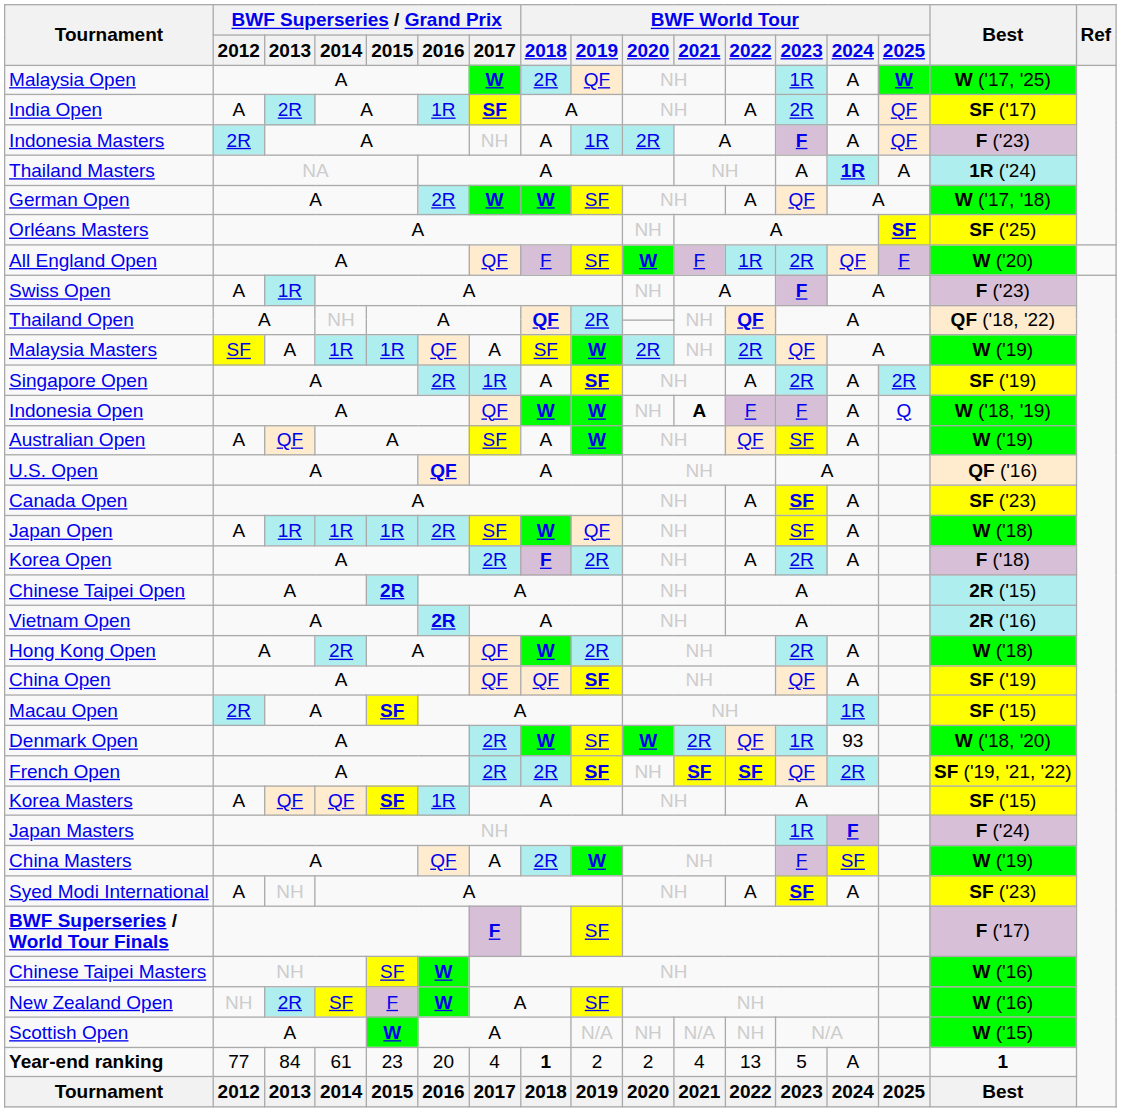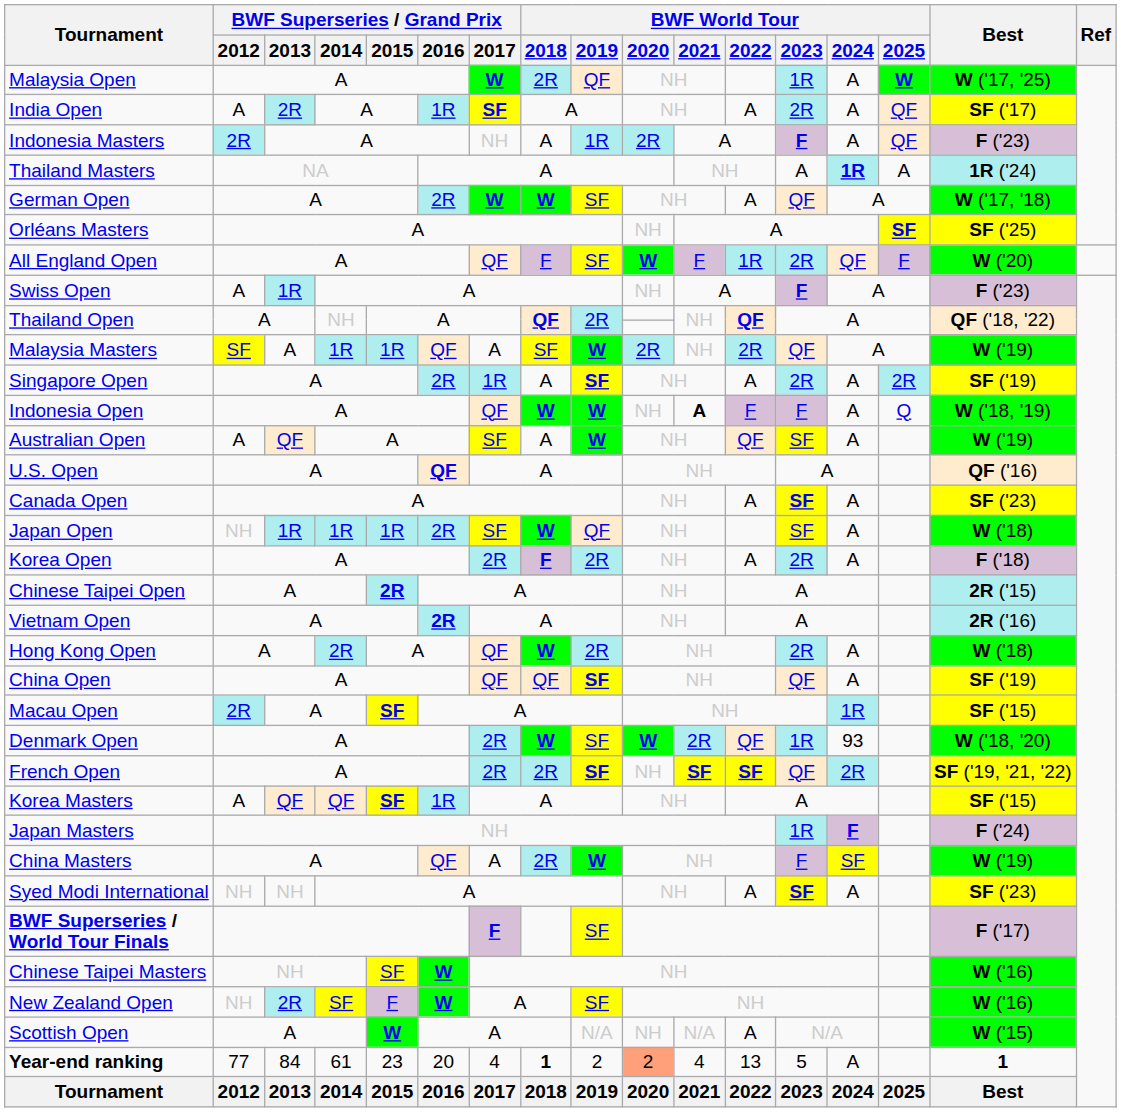Japan Open | BWF Superseries / Grand Prix / 2012: A -> NH
Syed Modi International | BWF Superseries / Grand Prix / 2012: A -> NH
Scottish Open | BWF World Tour / 2022: NH -> A
Year-end ranking | BWF World Tour / 2020: no background -> lightsalmon background
